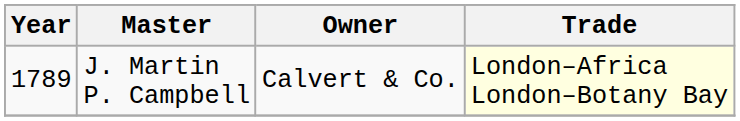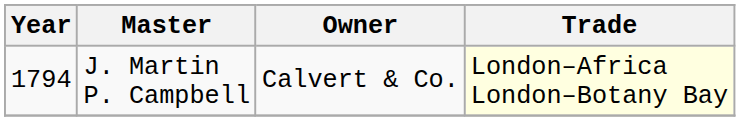J. Martin P. Campbell | Year: 1789 -> 1794
